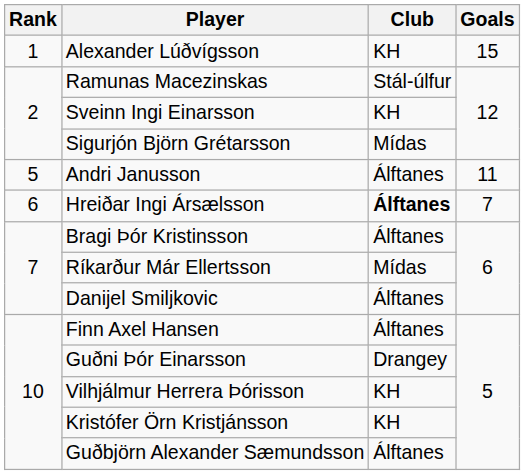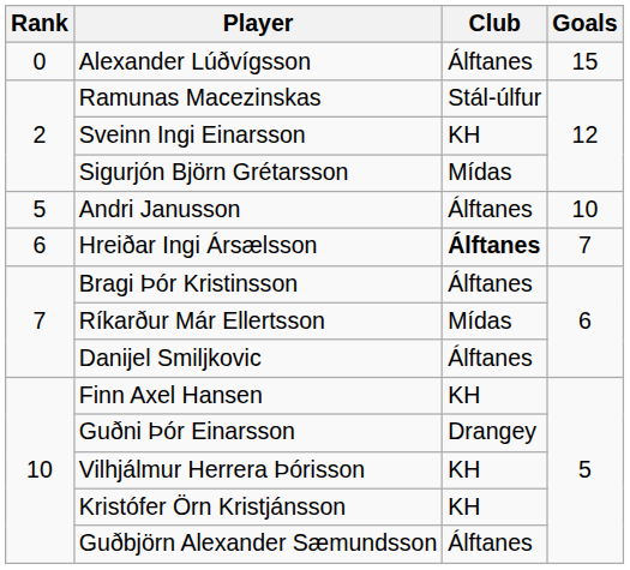Alexander Lúðvígsson | Rank: 1 -> 0
Alexander Lúðvígsson | Club: KH -> Álftanes
Andri Janusson | Goals: 11 -> 10
Finn Axel Hansen | Club: Álftanes -> KH
